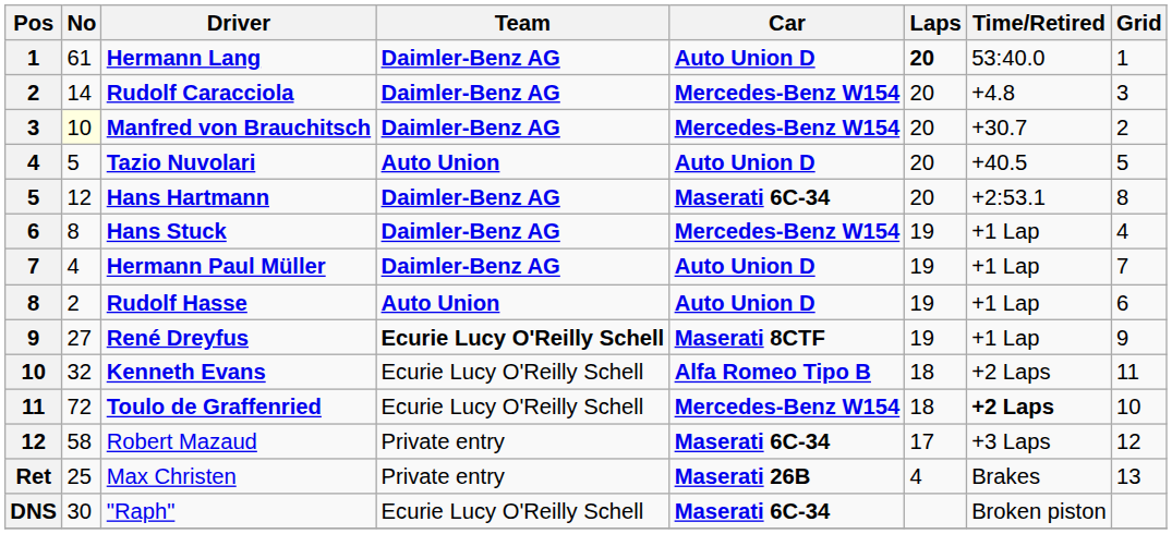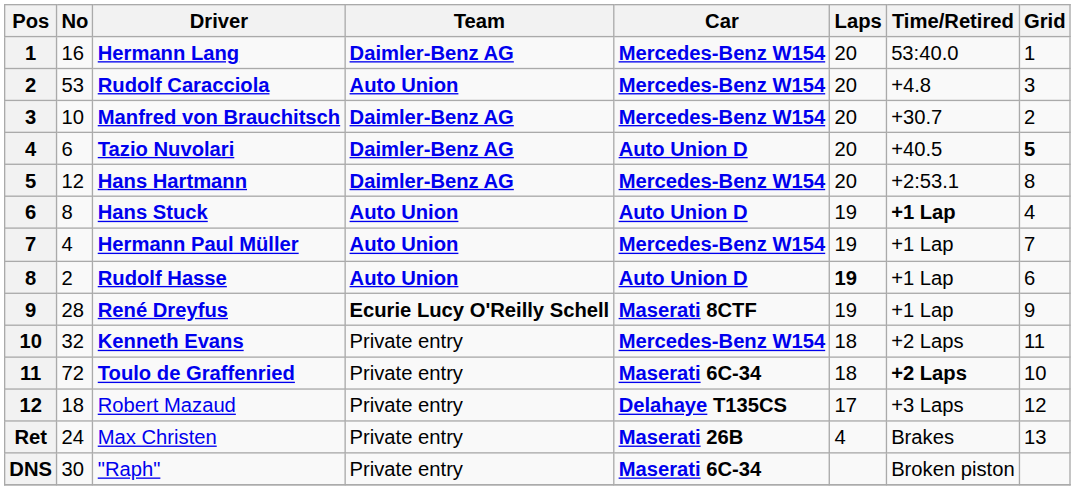Hermann Lang | No: 61 -> 16
Hermann Lang | Car: Auto Union D -> Mercedes-Benz W154
Hermann Lang | Laps: bold -> normal
Rudolf Caracciola | No: 14 -> 53
Rudolf Caracciola | Team: Daimler-Benz AG -> Auto Union
Manfred von Brauchitsch | No: lightyellow background -> no background
Tazio Nuvolari | No: 5 -> 6
Tazio Nuvolari | Team: Auto Union -> Daimler-Benz AG
Tazio Nuvolari | Grid: normal -> bold
Hans Hartmann | Car: Maserati 6C-34 -> Mercedes-Benz W154
Hans Stuck | Team: Daimler-Benz AG -> Auto Union
Hans Stuck | Car: Mercedes-Benz W154 -> Auto Union D
Hans Stuck | Time/Retired: normal -> bold
Hermann Paul Müller | Team: Daimler-Benz AG -> Auto Union
Hermann Paul Müller | Car: Auto Union D -> Mercedes-Benz W154
Rudolf Hasse | Laps: normal -> bold
René Dreyfus | No: 27 -> 28
Kenneth Evans | Team: Ecurie Lucy O'Reilly Schell -> Private entry
Kenneth Evans | Car: Alfa Romeo Tipo B -> Mercedes-Benz W154
Toulo de Graffenried | Team: Ecurie Lucy O'Reilly Schell -> Private entry
Toulo de Graffenried | Car: Mercedes-Benz W154 -> Maserati 6C-34
Robert Mazaud | No: 58 -> 18
Robert Mazaud | Car: Maserati 6C-34 -> Delahaye T135CS
Max Christen | No: 25 -> 24
"Raph" | Team: Ecurie Lucy O'Reilly Schell -> Private entry
